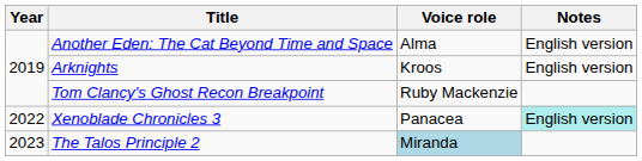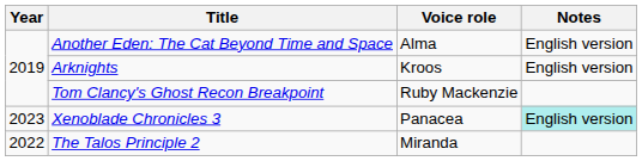Xenoblade Chronicles 3 | Year: 2022 -> 2023
The Talos Principle 2 | Year: 2023 -> 2022
The Talos Principle 2 | Voice role: lightblue background -> no background
